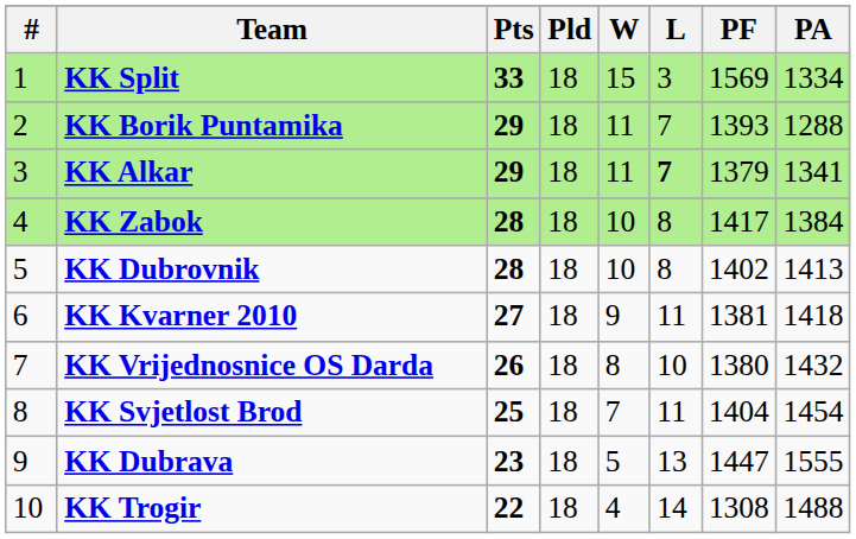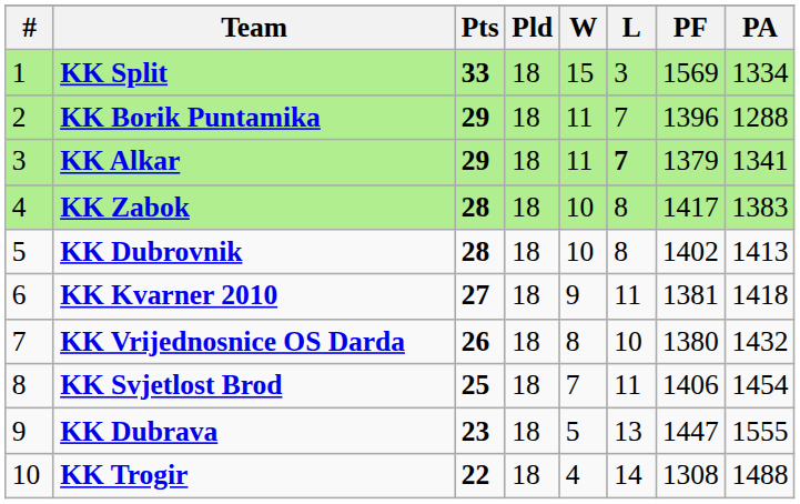KK Borik Puntamika | PF: 1393 -> 1396
KK Zabok | PA: 1384 -> 1383
KK Svjetlost Brod | PF: 1404 -> 1406
